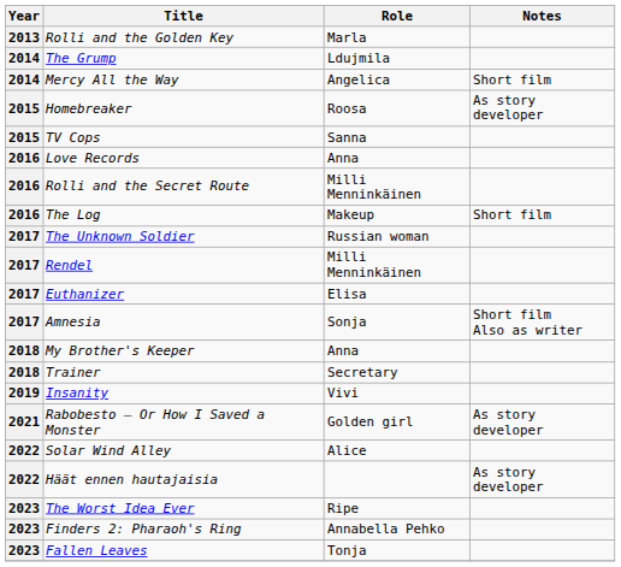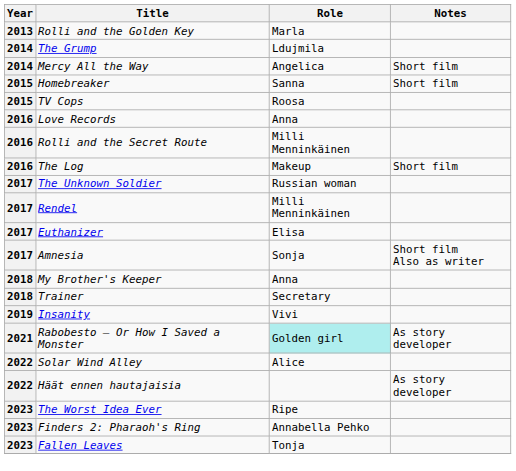Homebreaker | Role: Roosa -> Sanna
Homebreaker | Notes: As story developer -> Short film
TV Cops | Role: Sanna -> Roosa
Rabobesto – Or How I Saved a Monster | Role: no background -> paleturquoise background
